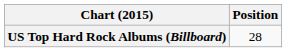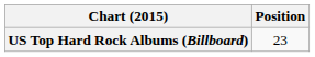US Top Hard Rock Albums (Billboard) | Position: 28 -> 23
